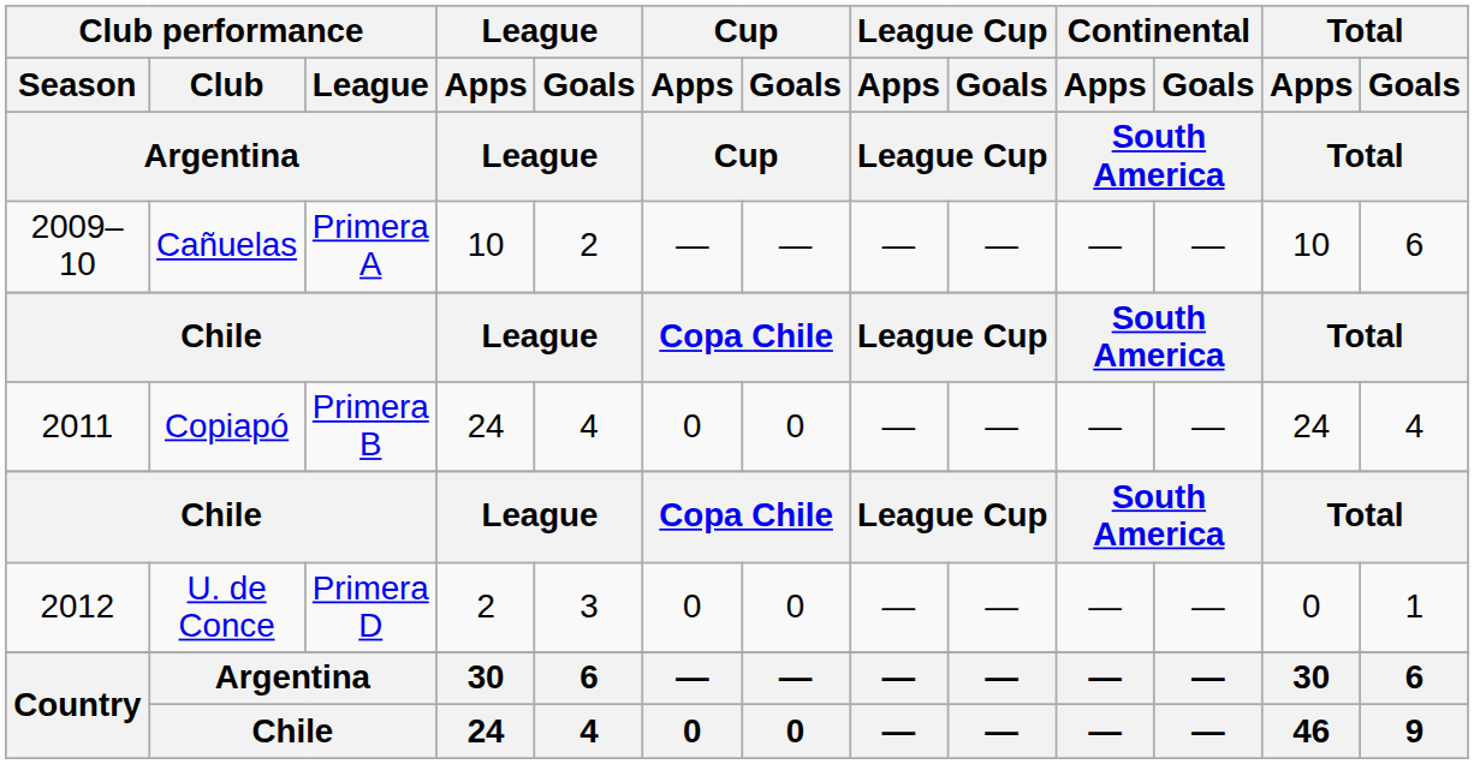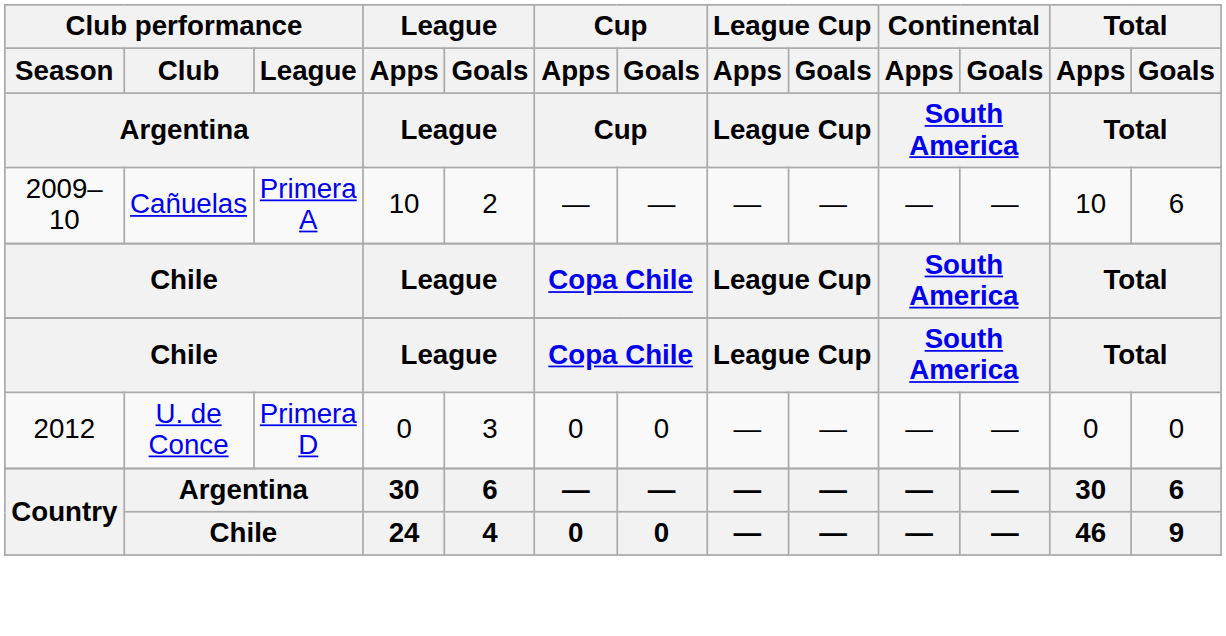- row: 2011 | Copiapó | Primera B | 24 | 4 | 0 | 0 | — | — | — | — | 24 | 4
U. de Conce | League / Apps / League: 2 -> 0
U. de Conce | Total / Goals / Total: 1 -> 0
